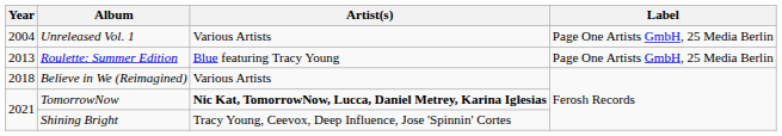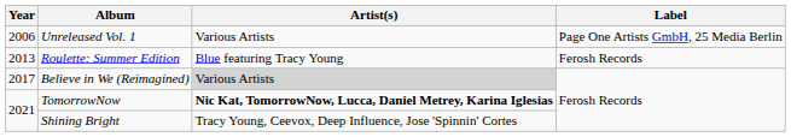Unreleased Vol. 1 | Year: 2004 -> 2006
Roulette: Summer Edition | Label: Page One Artists GmbH, 25 Media Berlin -> Ferosh Records
Believe in We (Reimagined) | Year: 2018 -> 2017
Believe in We (Reimagined) | Artist(s): no background -> lightgrey background
